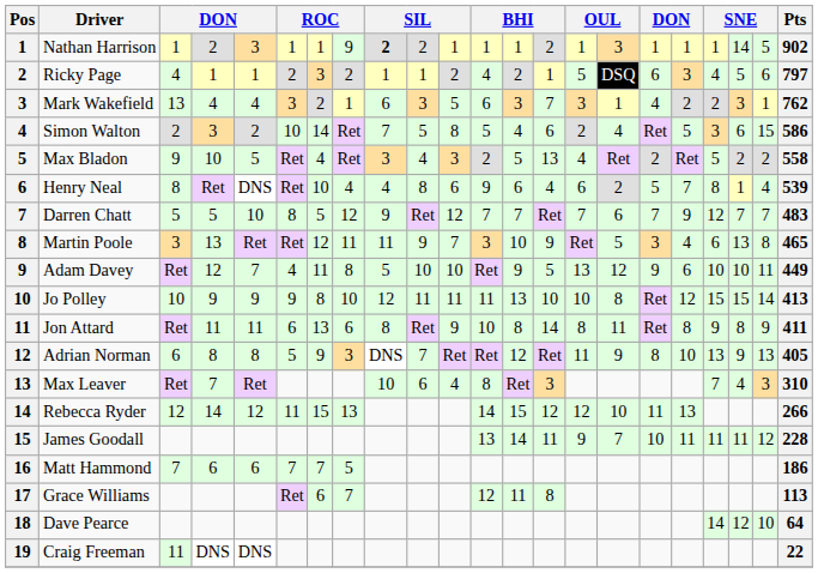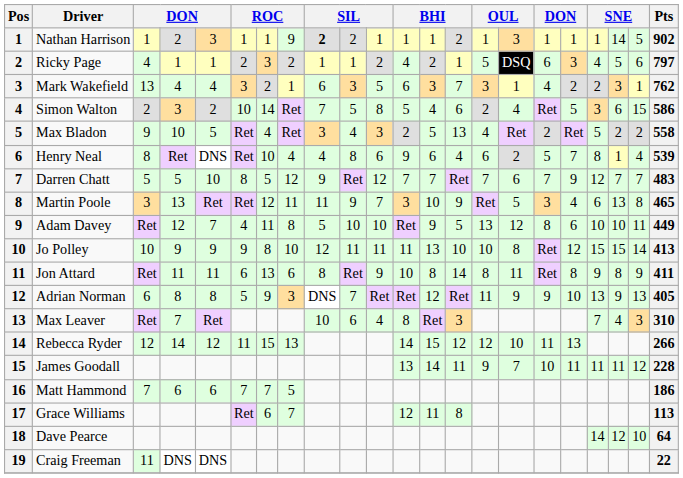Adam Davey | column 17: 9 -> 8
Adrian Norman | column 17: 8 -> 9
